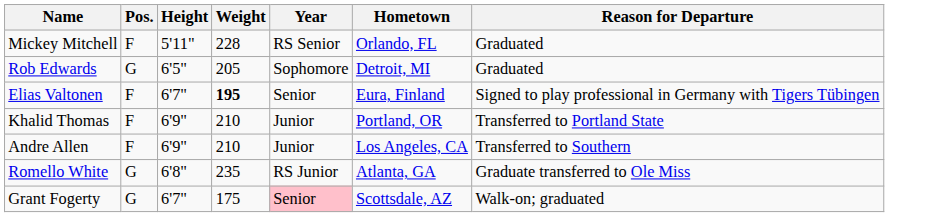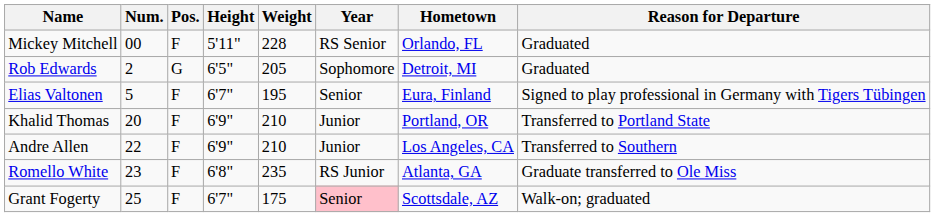+ column: Num. | 00 | 2 | 5 | 20 | 22 | 23 | 25
Elias Valtonen | Weight: bold -> normal
Romello White | Pos.: G -> F
Grant Fogerty | Pos.: G -> F
